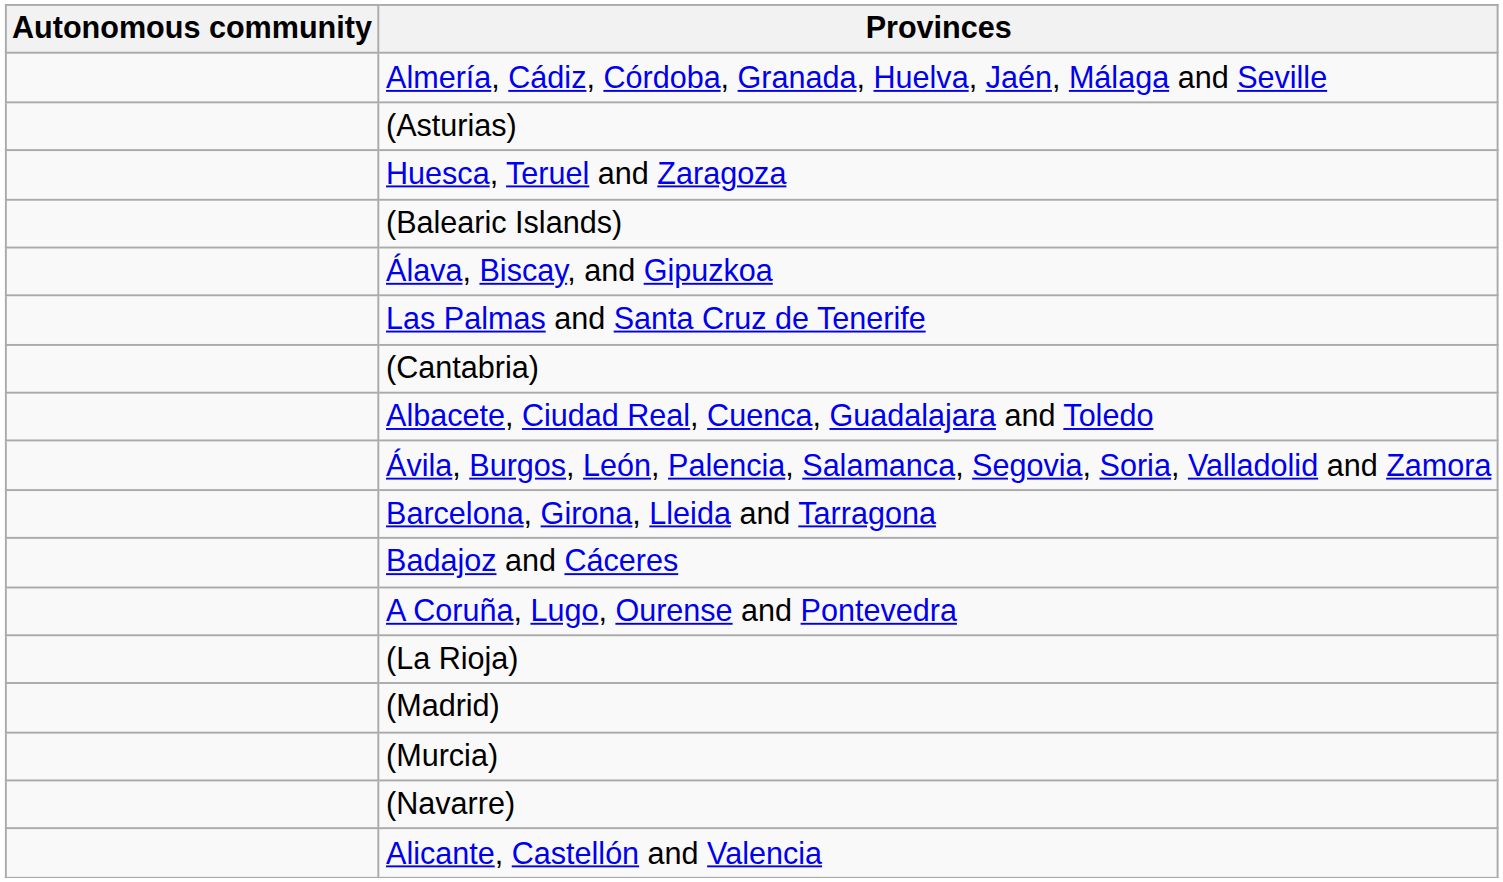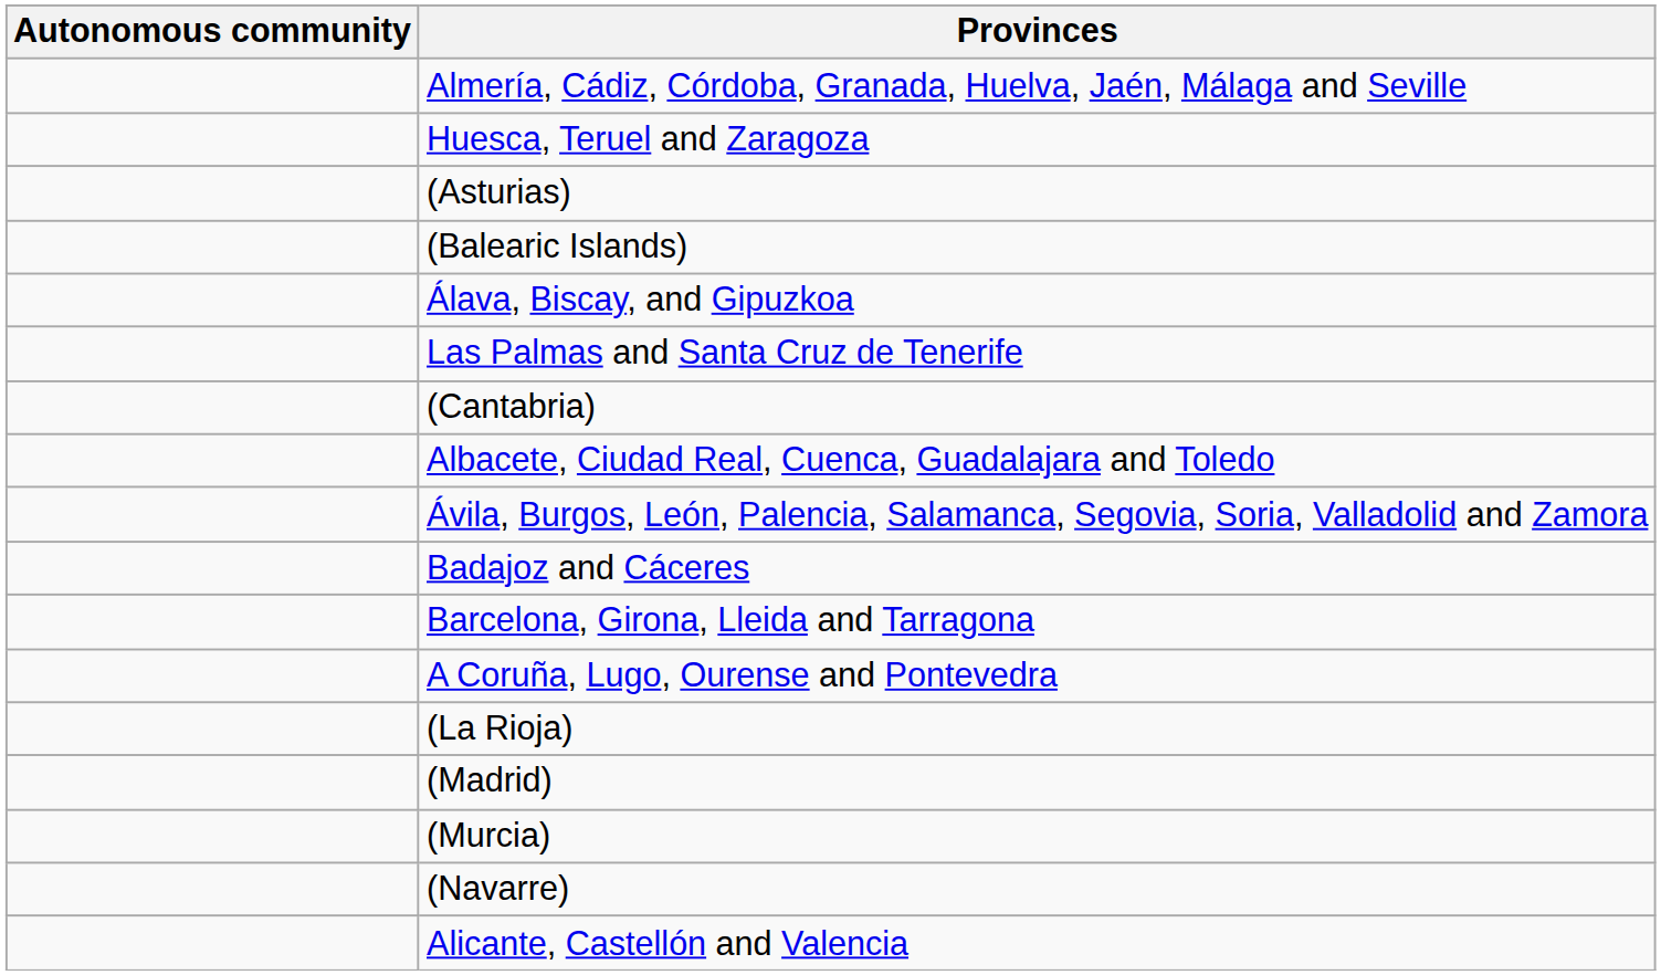rows swapped: Huesca, Teruel and Zaragoza <-> (Asturias)
rows swapped: Barcelona, Girona, Lleida and Tarragona <-> Badajoz and Cáceres
